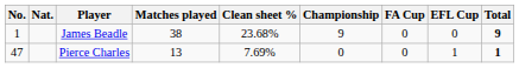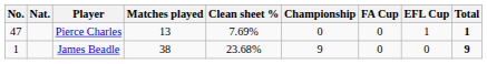rows swapped: James Beadle <-> Pierce Charles
